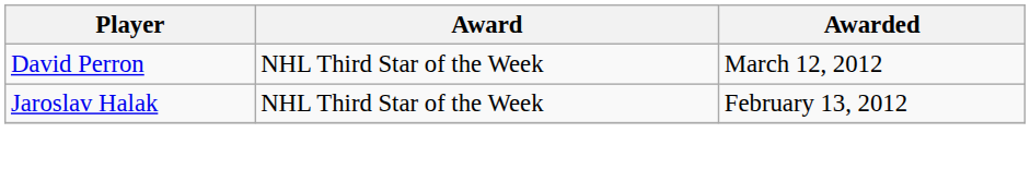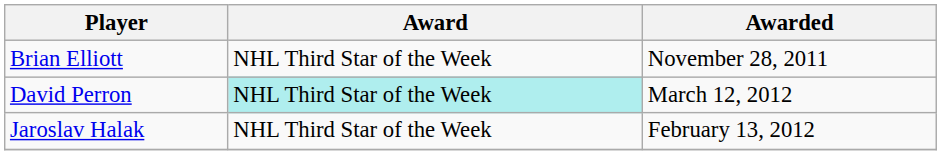+ row: Brian Elliott | NHL Third Star of the Week | November 28, 2011
David Perron | Award: no background -> paleturquoise background
